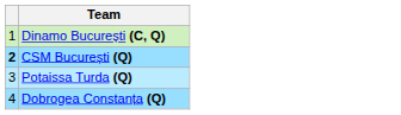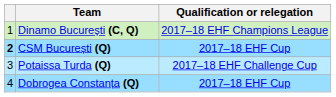+ column: Qualification or relegation | 2017–18 EHF Champions League | 2017–18 EHF Cup | 2017–18 EHF Challenge Cup | 2017–18 EHF Cup
